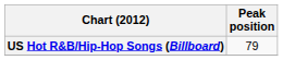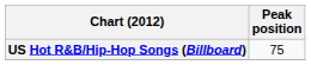US Hot R&B/Hip-Hop Songs (Billboard) | Peak position: 79 -> 75
